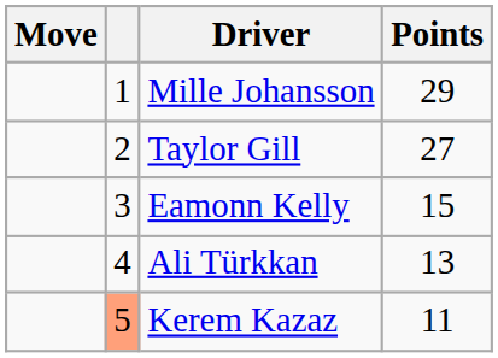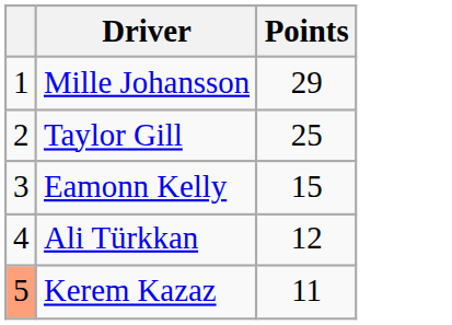- column: Move
Taylor Gill | Points: 27 -> 25
Ali Türkkan | Points: 13 -> 12
